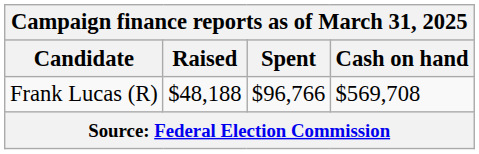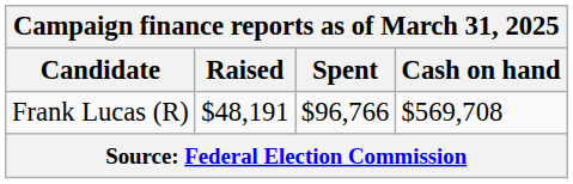Frank Lucas (R) | Raised: $48,188 -> $48,191
